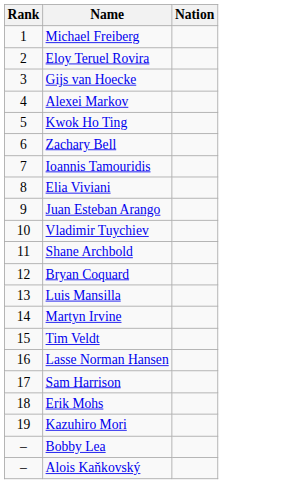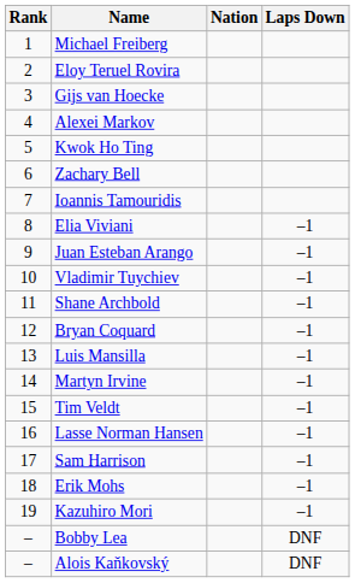+ column: Laps Down | –1 | –1 | –1 | –1 | –1 | –1 | –1 | –1 | –1 | –1 | –1 | –1 | DNF | DNF
